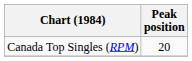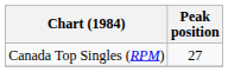Canada Top Singles (RPM) | Peak position: 20 -> 27
